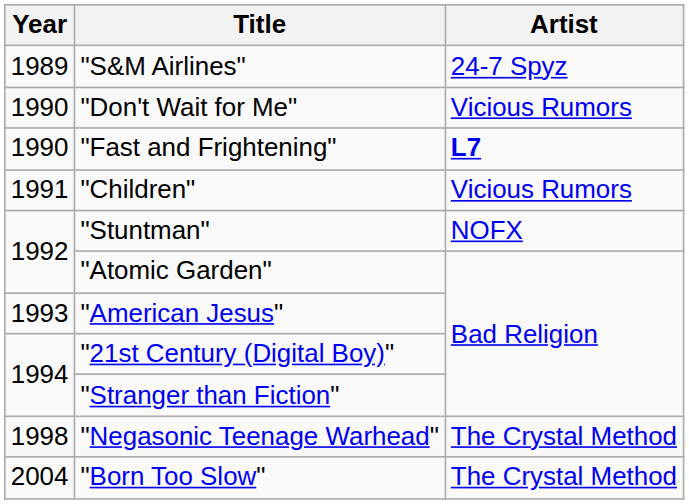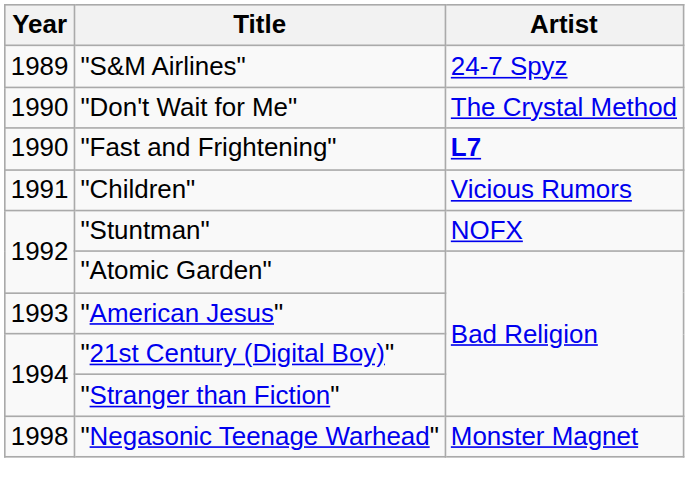"Don't Wait for Me" | Artist: Vicious Rumors -> The Crystal Method
"Negasonic Teenage Warhead" | Artist: The Crystal Method -> Monster Magnet
- row: 2004 | "Born Too Slow" | The Crystal Method
